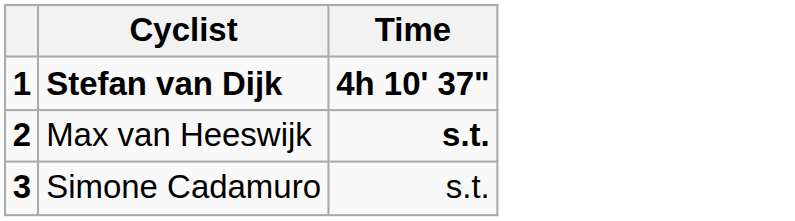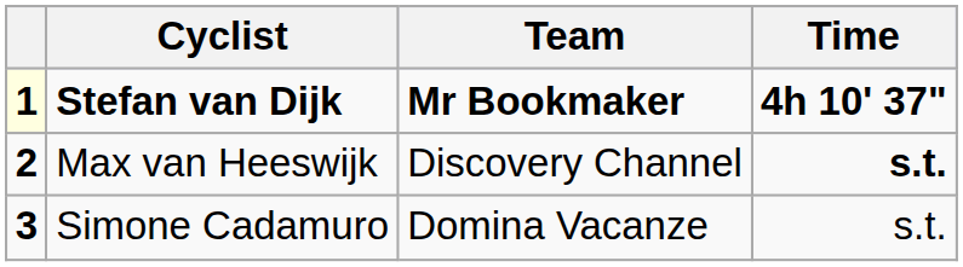+ column: Team | Mr Bookmaker | Discovery Channel | Domina Vacanze
Stefan van Dijk | column 1: no background -> lightyellow background
